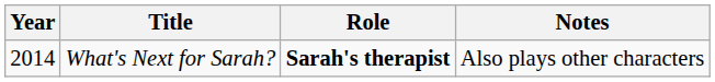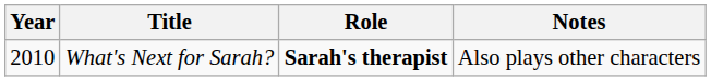What's Next for Sarah? | Year: 2014 -> 2010
